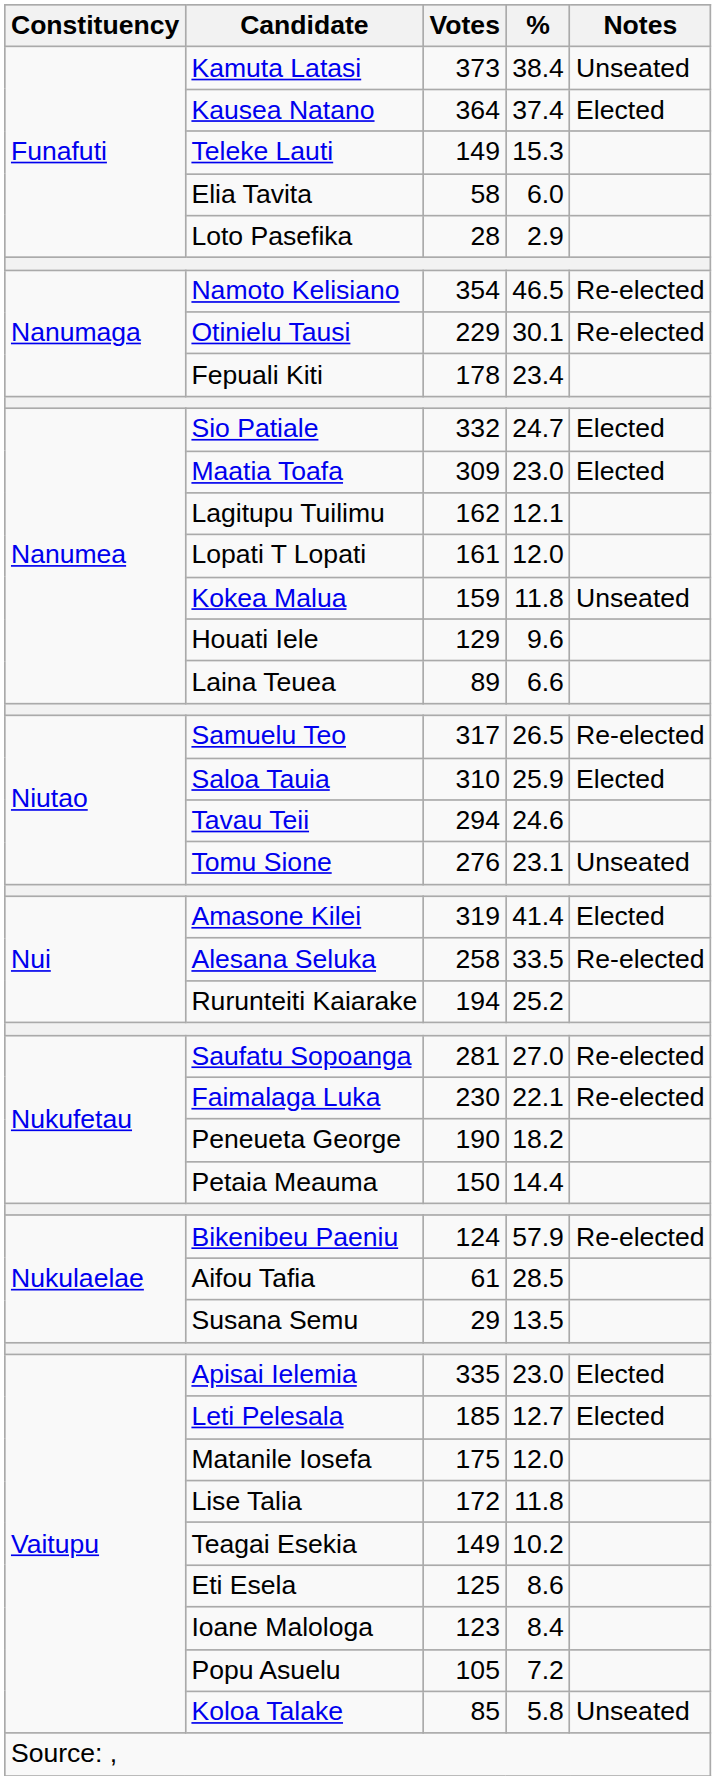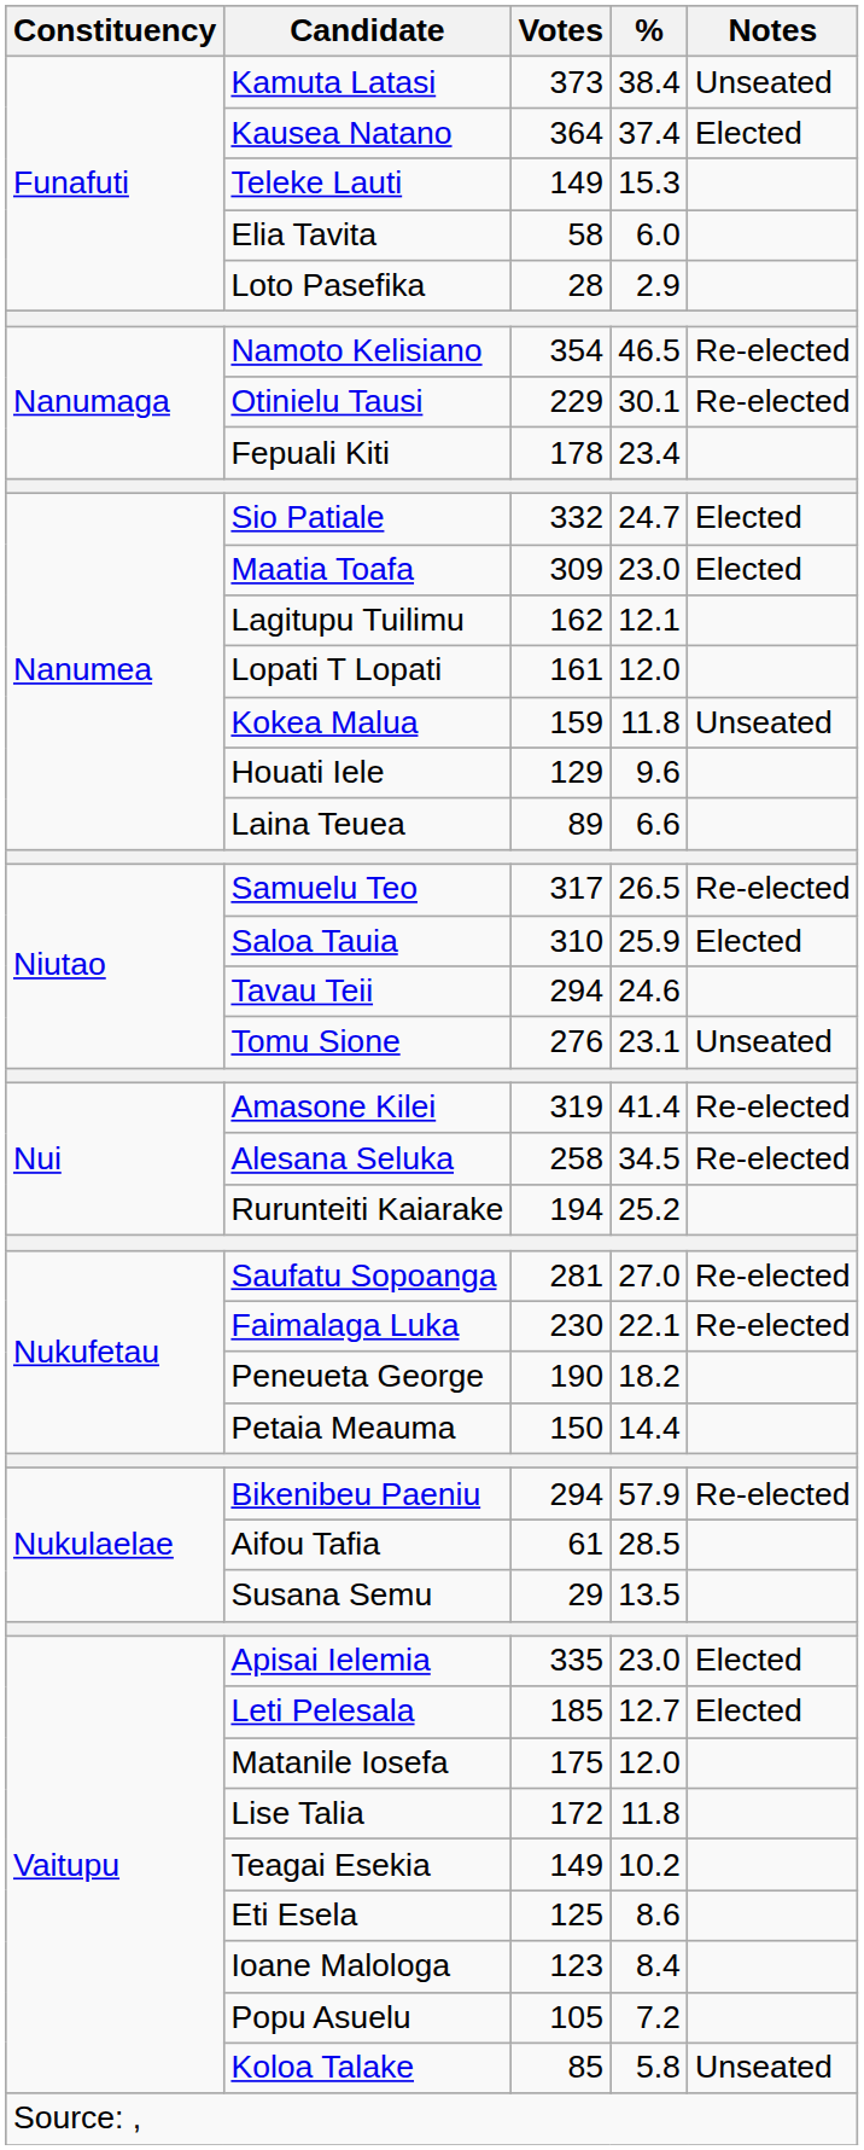Amasone Kilei | Notes: Elected -> Re-elected
Alesana Seluka | %: 33.5 -> 34.5
Bikenibeu Paeniu | Votes: 124 -> 294
